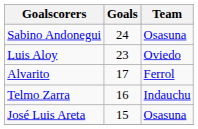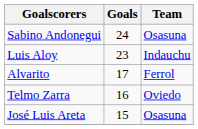Luis Aloy | Team: Oviedo -> Indauchu
Telmo Zarra | Team: Indauchu -> Oviedo
